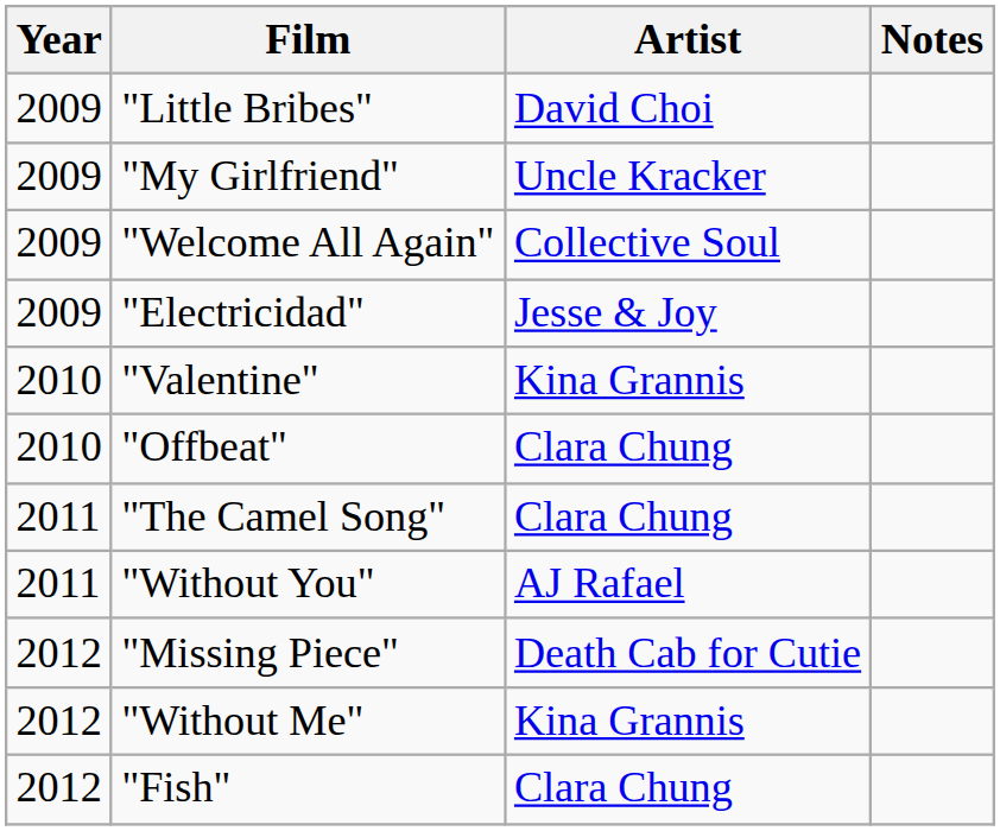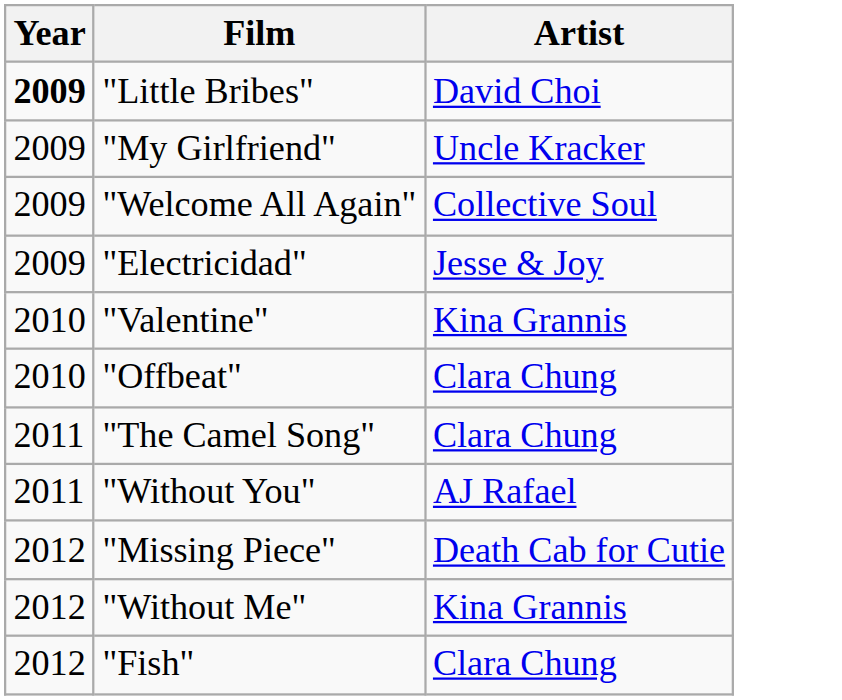- column: Notes
"Little Bribes" | Year: normal -> bold
